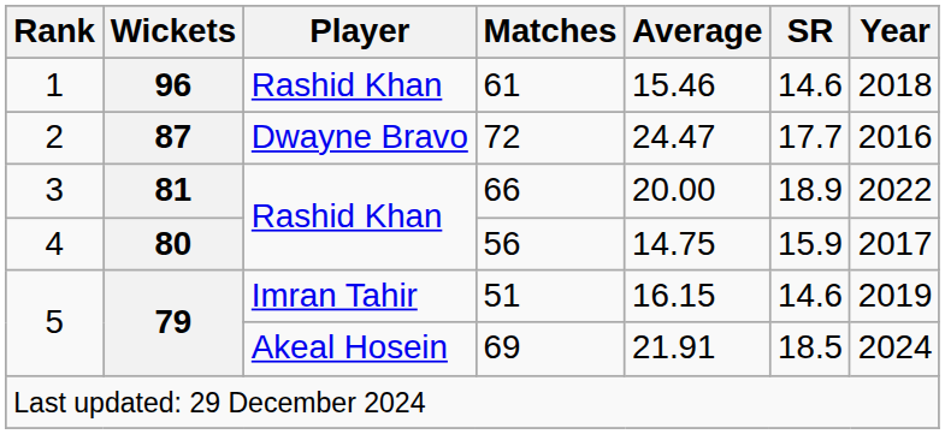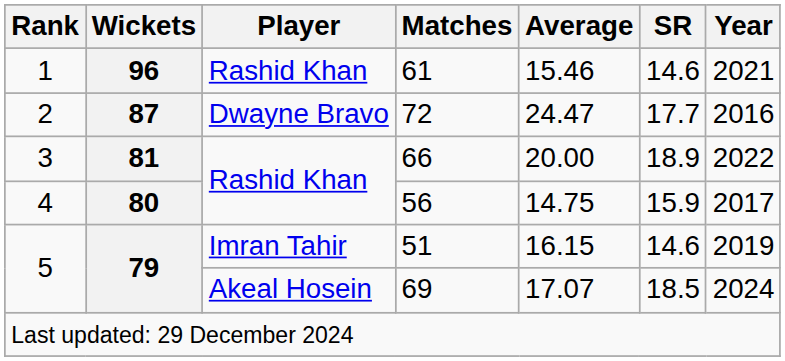61 | Year: 2018 -> 2021
69 | Average: 21.91 -> 17.07
